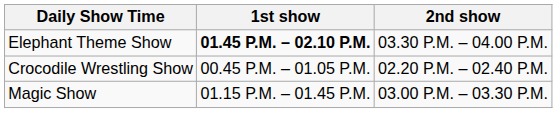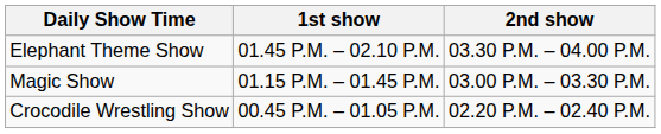Elephant Theme Show | 1st show: bold -> normal
rows swapped: Crocodile Wrestling Show <-> Magic Show
